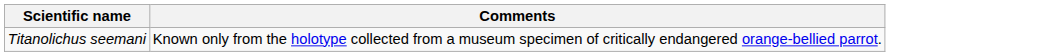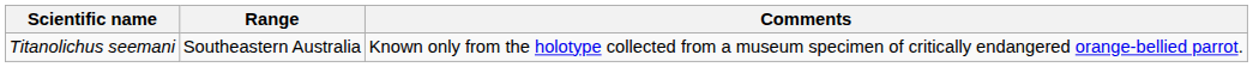+ column: Range | Southeastern Australia
